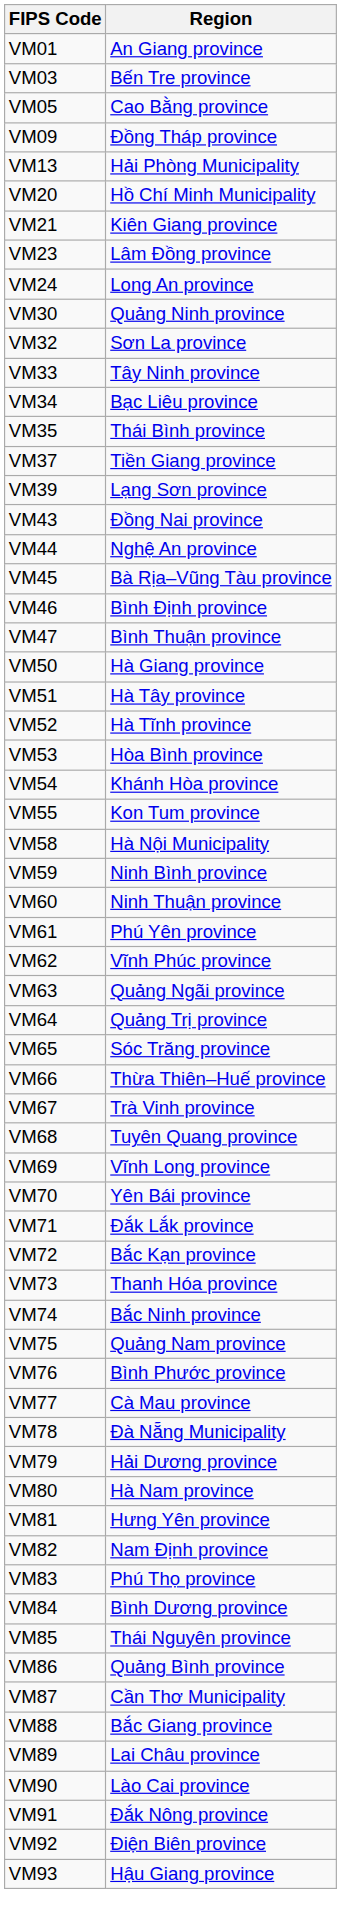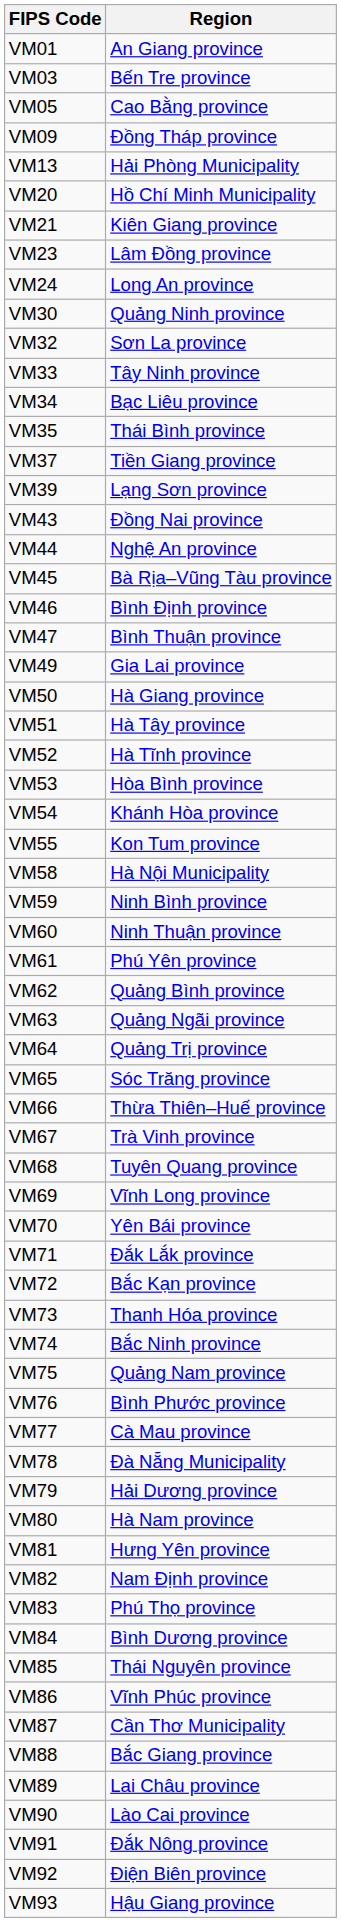+ row: VM49 | Gia Lai province
VM62 | Region: Vĩnh Phúc province -> Quảng Bình province
VM86 | Region: Quảng Bình province -> Vĩnh Phúc province
